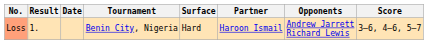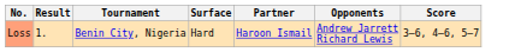- column: Date
